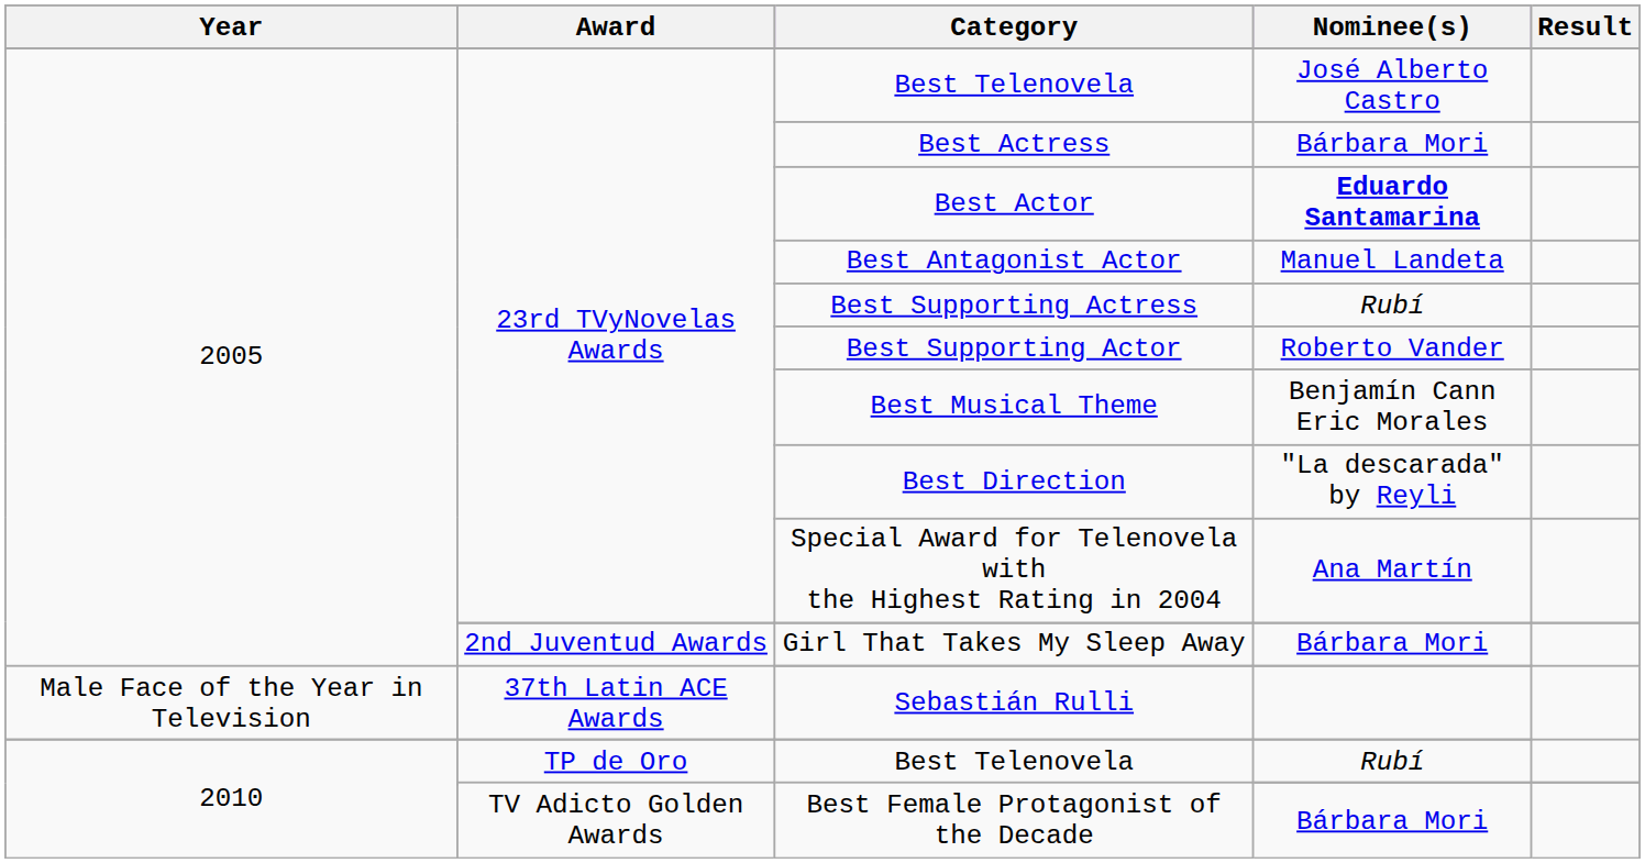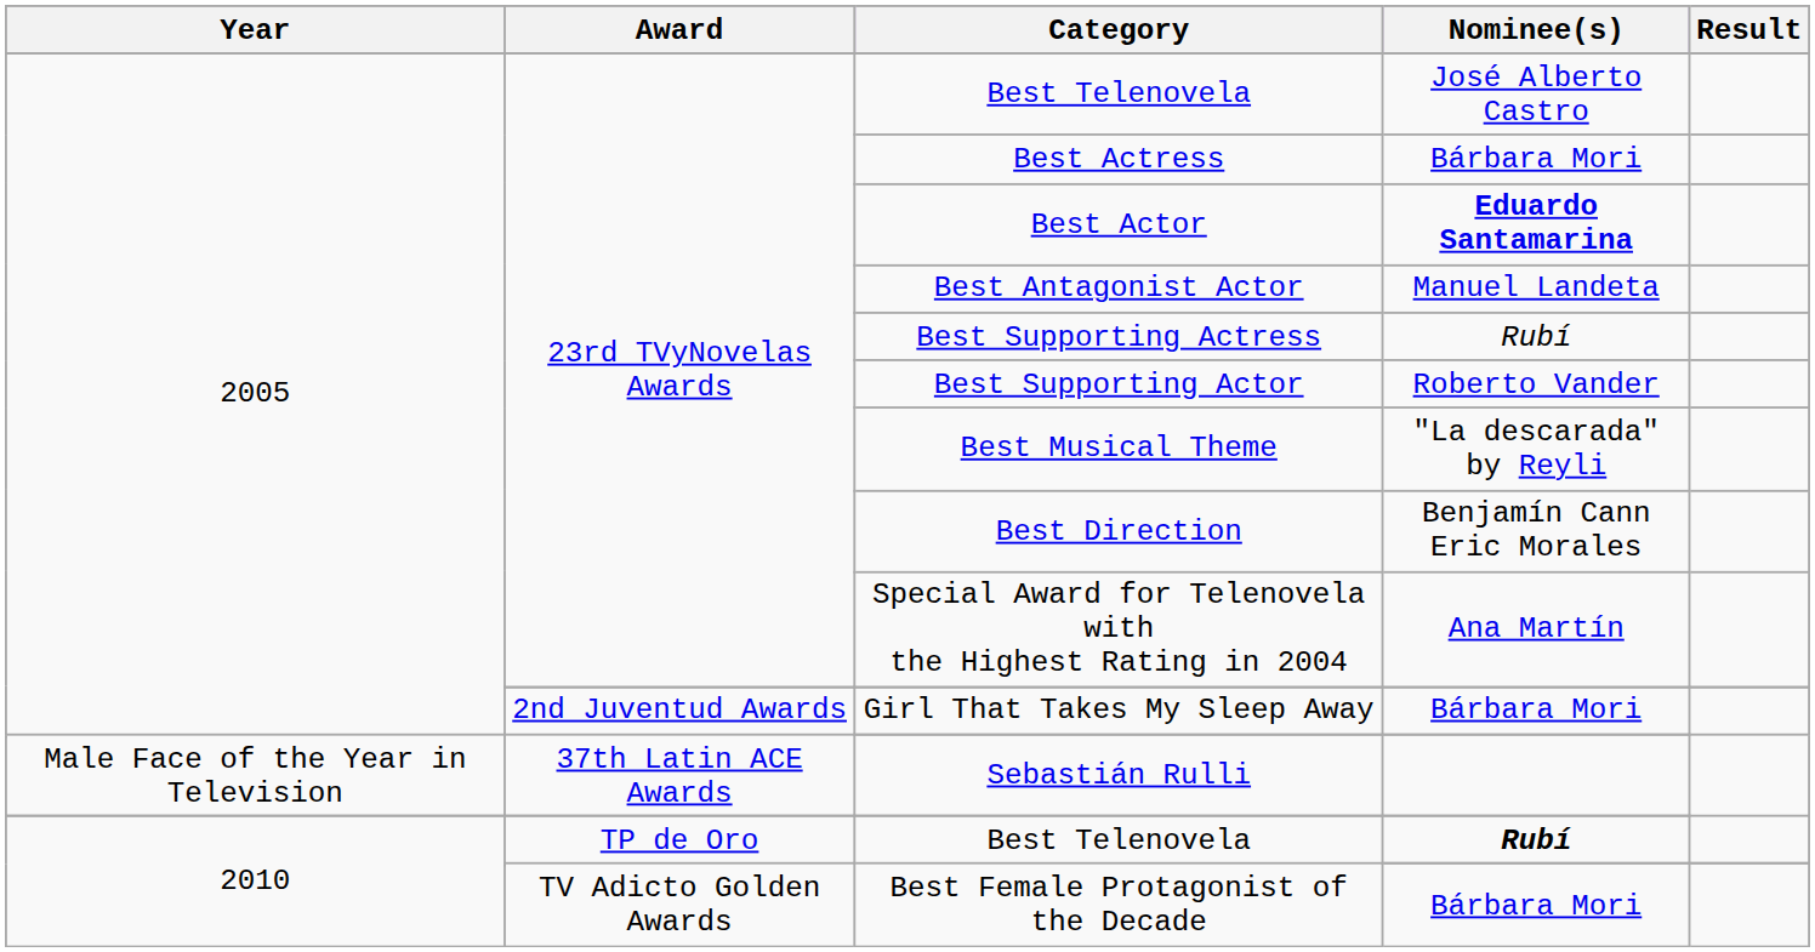Best Musical Theme | Nominee(s): Benjamín Cann Eric Morales -> "La descarada" by Reyli
Best Direction | Nominee(s): "La descarada" by Reyli -> Benjamín Cann Eric Morales
TP de Oro / Best Telenovela | Nominee(s): normal -> bold
